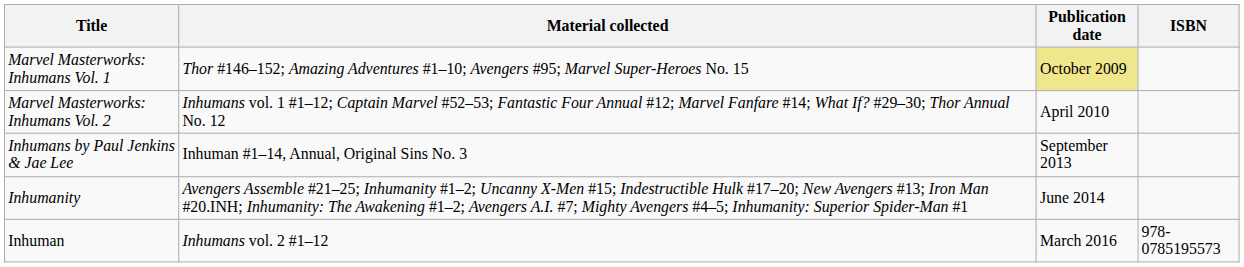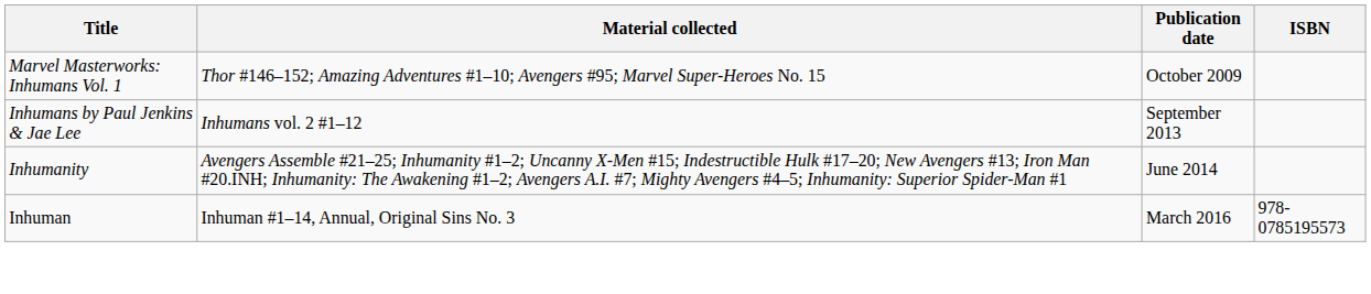Marvel Masterworks: Inhumans Vol. 1 | Publication date: khaki background -> no background
- row: Marvel Masterworks: Inhumans Vol. 2 | Inhumans vol. 1 #1–12; Captain Marvel #52–53; Fantastic Four Annual #12; Marvel Fanfare #14; What If? #29–30; Thor Annual No. 12 | April 2010
Inhumans by Paul Jenkins & Jae Lee | Material collected: Inhuman #1–14, Annual, Original Sins No. 3 -> Inhumans vol. 2 #1–12
Inhuman | Material collected: Inhumans vol. 2 #1–12 -> Inhuman #1–14, Annual, Original Sins No. 3
